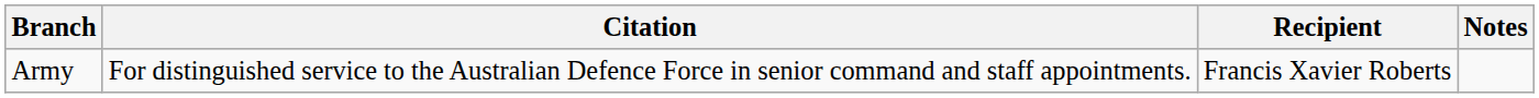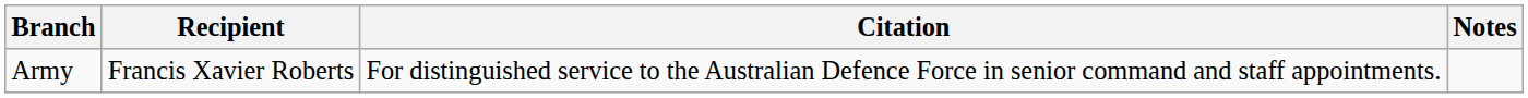columns swapped: Recipient <-> Citation
